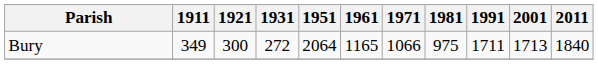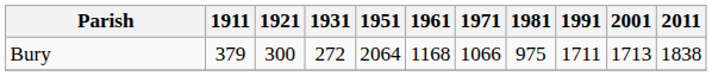Bury | 1911: 349 -> 379
Bury | 1961: 1165 -> 1168
Bury | 2011: 1840 -> 1838
